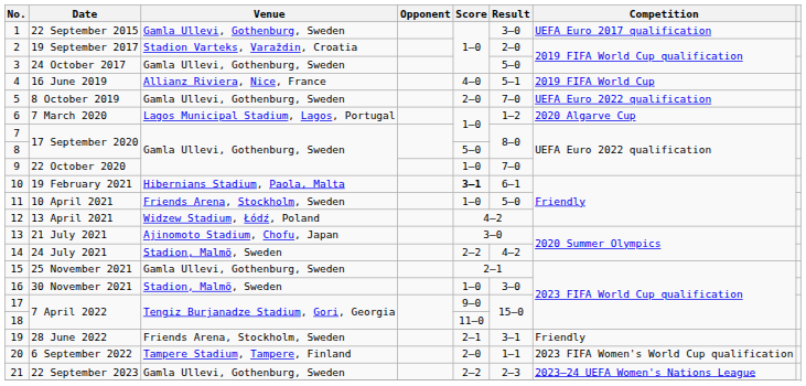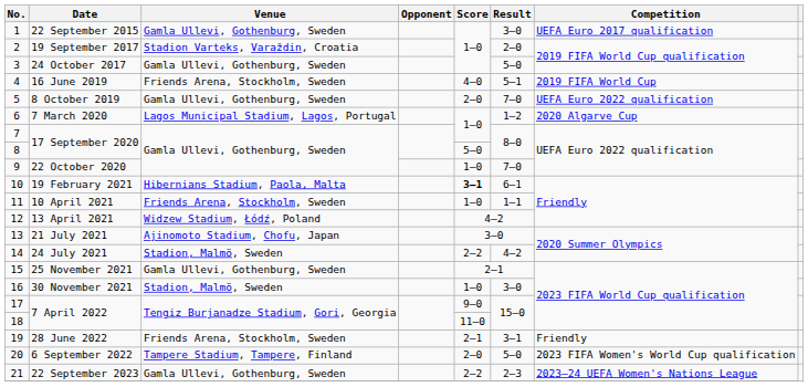16 June 2019 | Venue: Allianz Riviera, Nice, France -> Friends Arena, Stockholm, Sweden
10 April 2021 | Result: 5–0 -> 1–1
6 September 2022 | Result: 1–1 -> 5–0
